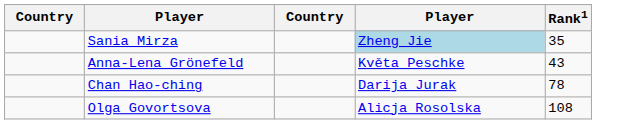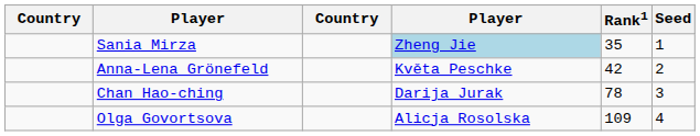+ column: Seed | 1 | 2 | 3 | 4
Anna-Lena Grönefeld | Rank1: 43 -> 42
Olga Govortsova | Rank1: 108 -> 109
